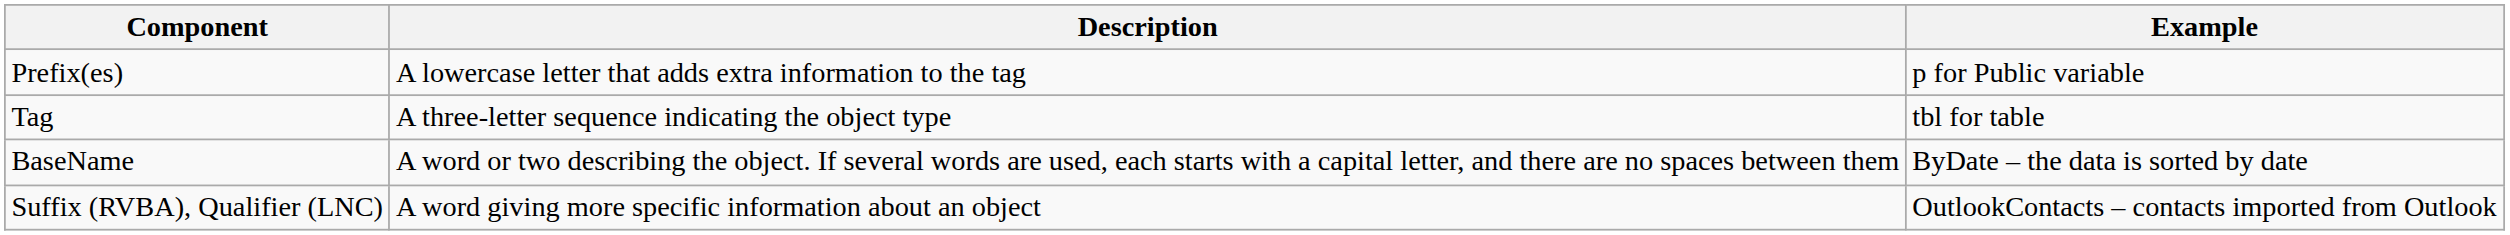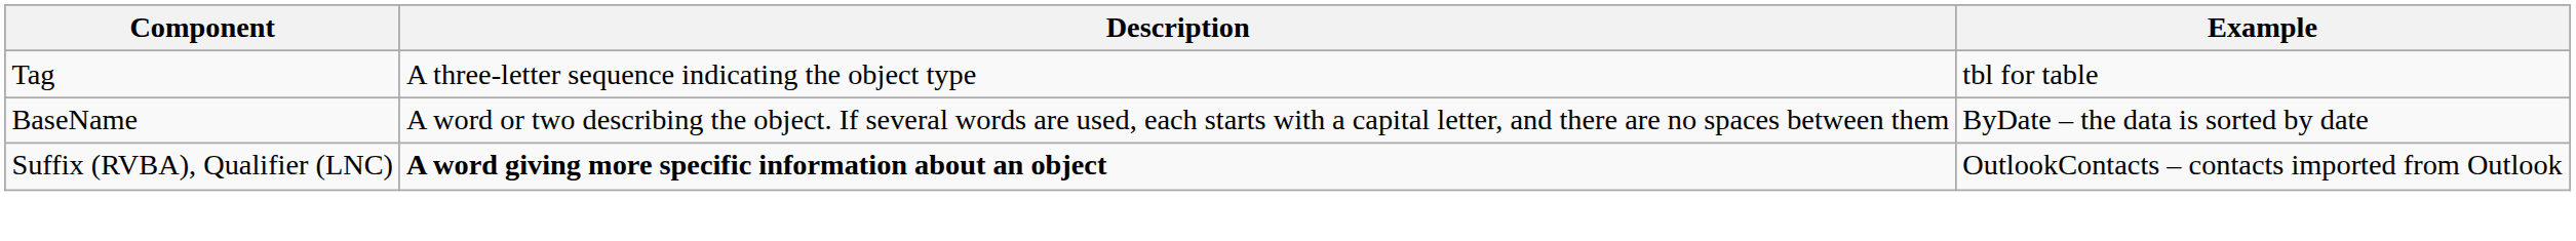- row: Prefix(es) | A lowercase letter that adds extra information to the tag | p for Public variable
Suffix (RVBA), Qualifier (LNC) | Description: normal -> bold
